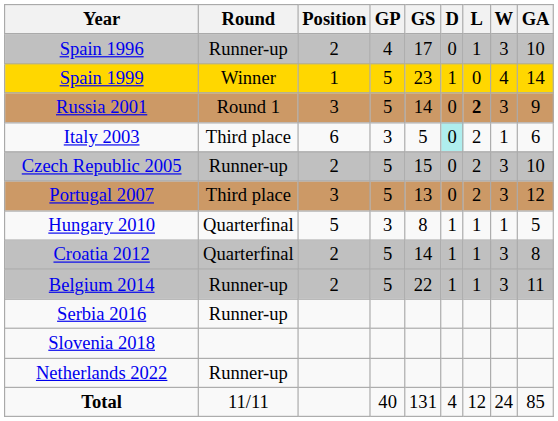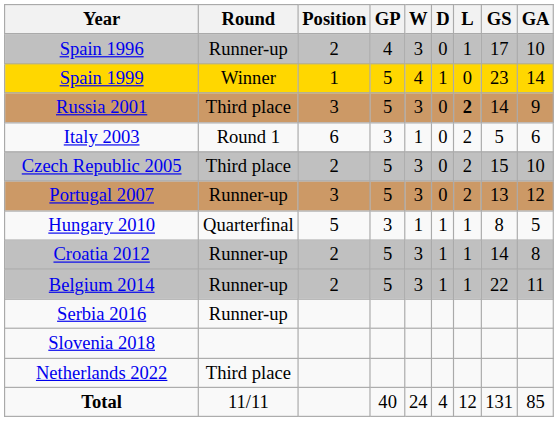columns swapped: W <-> GS
Russia 2001 | Round: Round 1 -> Third place
Italy 2003 | Round: Third place -> Round 1
Italy 2003 | D: paleturquoise background -> no background
Czech Republic 2005 | Round: Runner-up -> Third place
Portugal 2007 | Round: Third place -> Runner-up
Croatia 2012 | Round: Quarterfinal -> Runner-up
Netherlands 2022 | Round: Runner-up -> Third place
